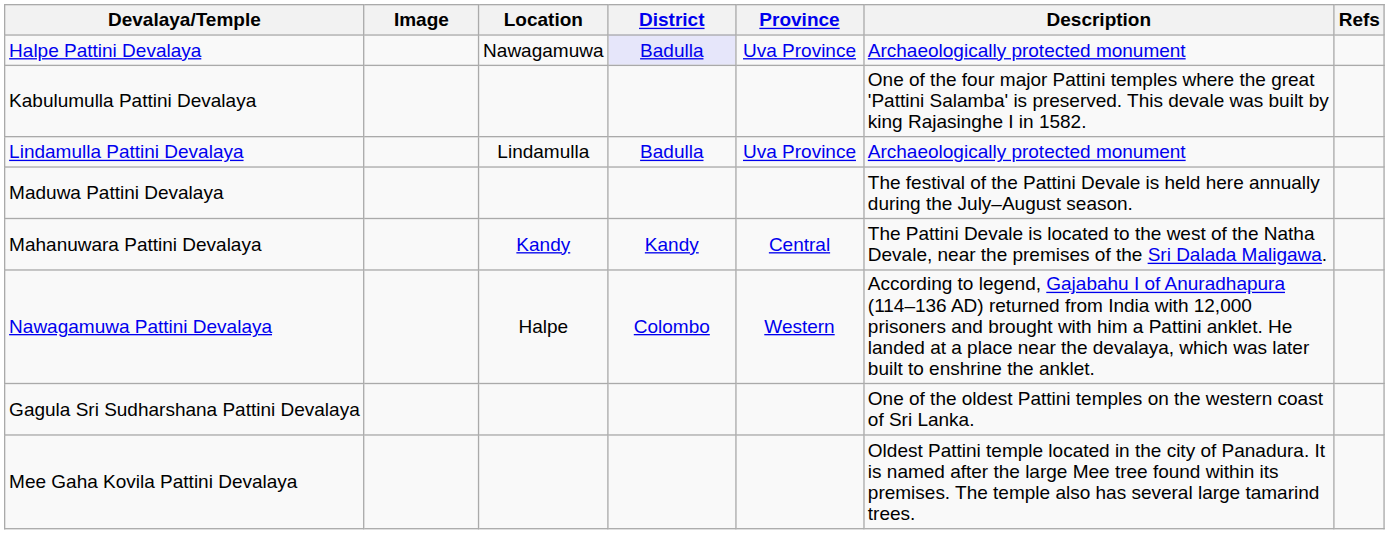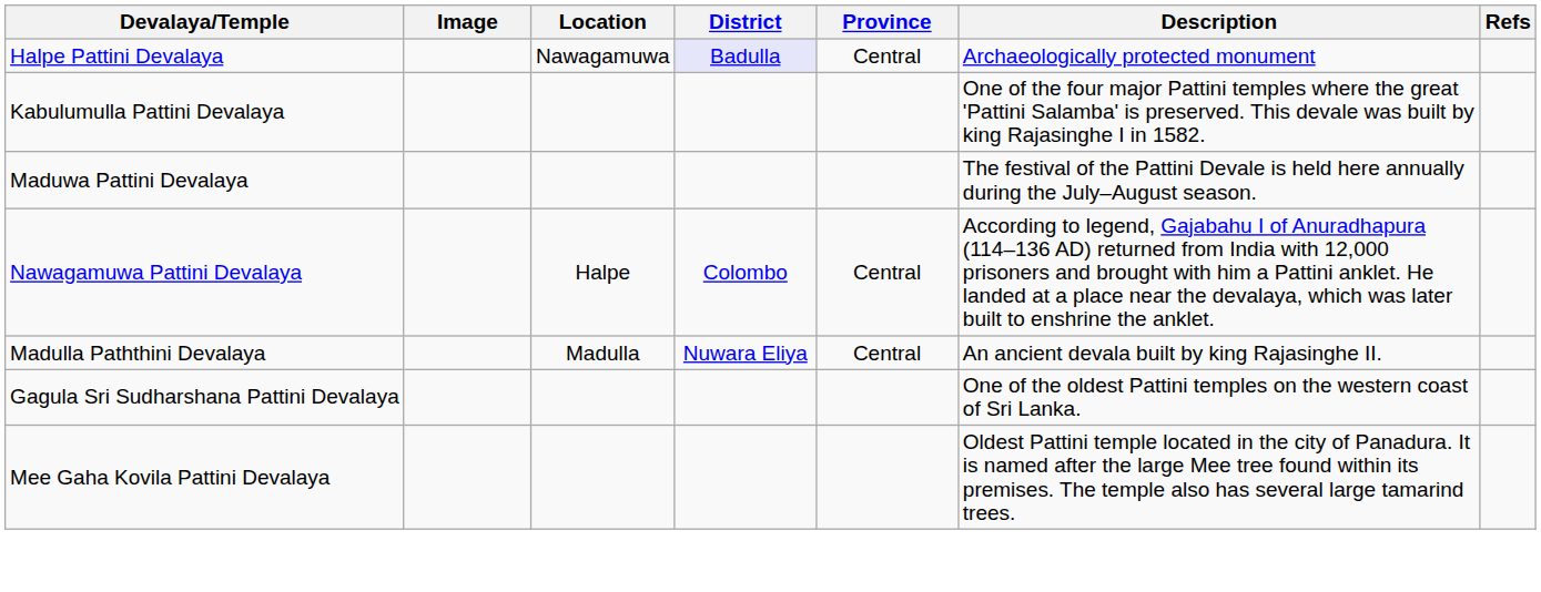Halpe Pattini Devalaya | Province: Uva Province -> Central
- row: Lindamulla Pattini Devalaya | Lindamulla | Badulla | Uva Province | Archaeologically protected monument
- row: Mahanuwara Pattini Devalaya | Kandy | Kandy | Central | The Pattini Devale is located to the west of the Natha Devale, near the premises of the Sri Dalada Maligawa.
Nawagamuwa Pattini Devalaya | Province: Western -> Central
+ row: Madulla Paththini Devalaya | Madulla | Nuwara Eliya | Central | An ancient devala built by king Rajasinghe II.
